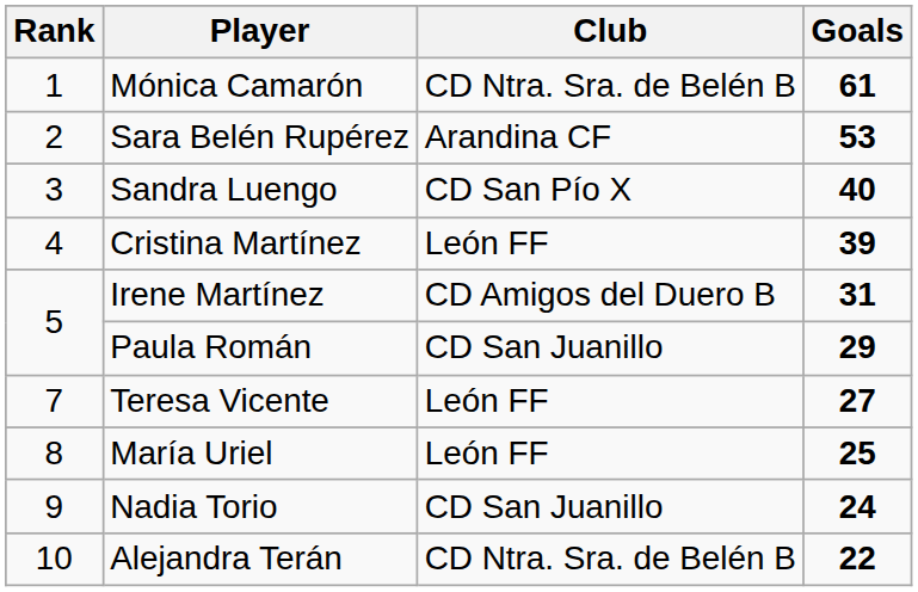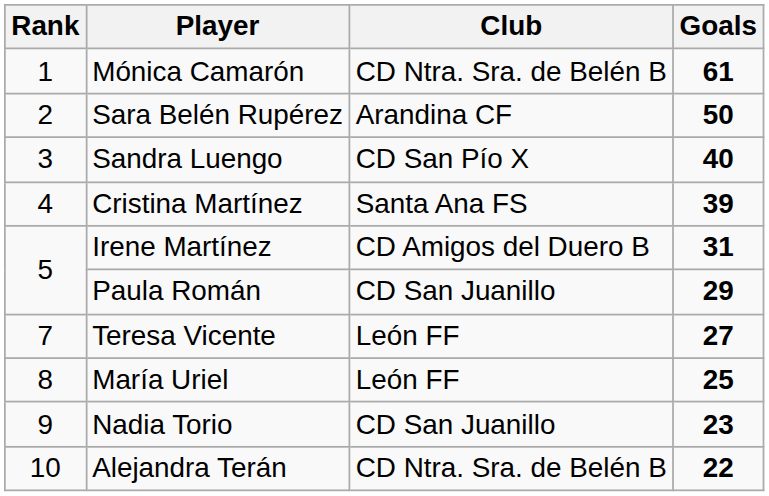Sara Belén Rupérez | Goals: 53 -> 50
Cristina Martínez | Club: León FF -> Santa Ana FS
Nadia Torio | Goals: 24 -> 23
